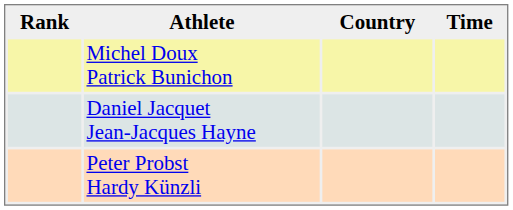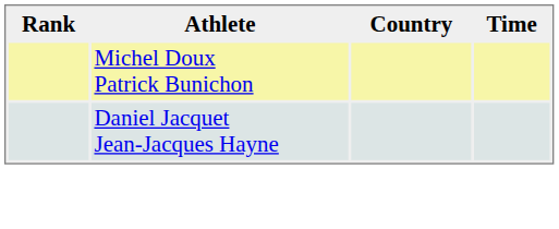- row: Peter Probst Hardy Künzli
